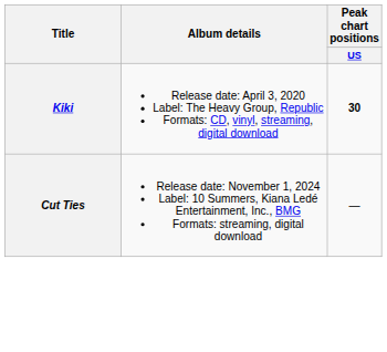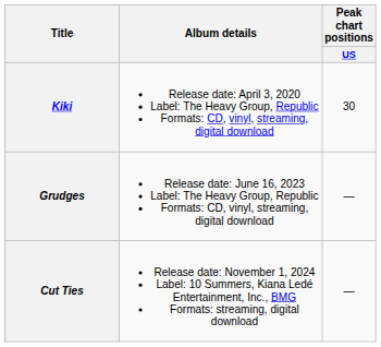Kiki | Peak chart positions / US: bold -> normal
+ row: Grudges | Release date: June 16, 2023 Label: The Heavy Group, Republic Formats: CD, vinyl, streaming, digital download | —
